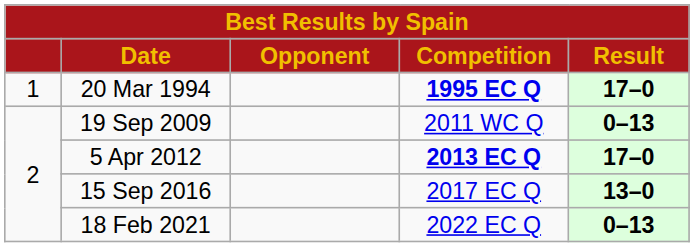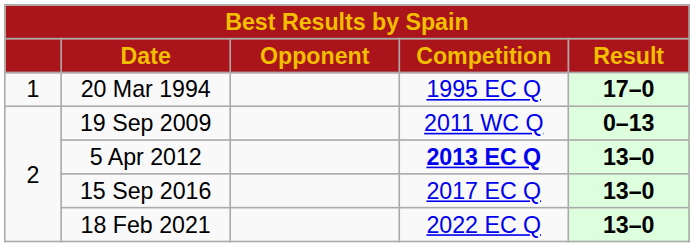20 Mar 1994 | Competition: bold -> normal
5 Apr 2012 | Result: 17–0 -> 13–0
18 Feb 2021 | Result: 0–13 -> 13–0
